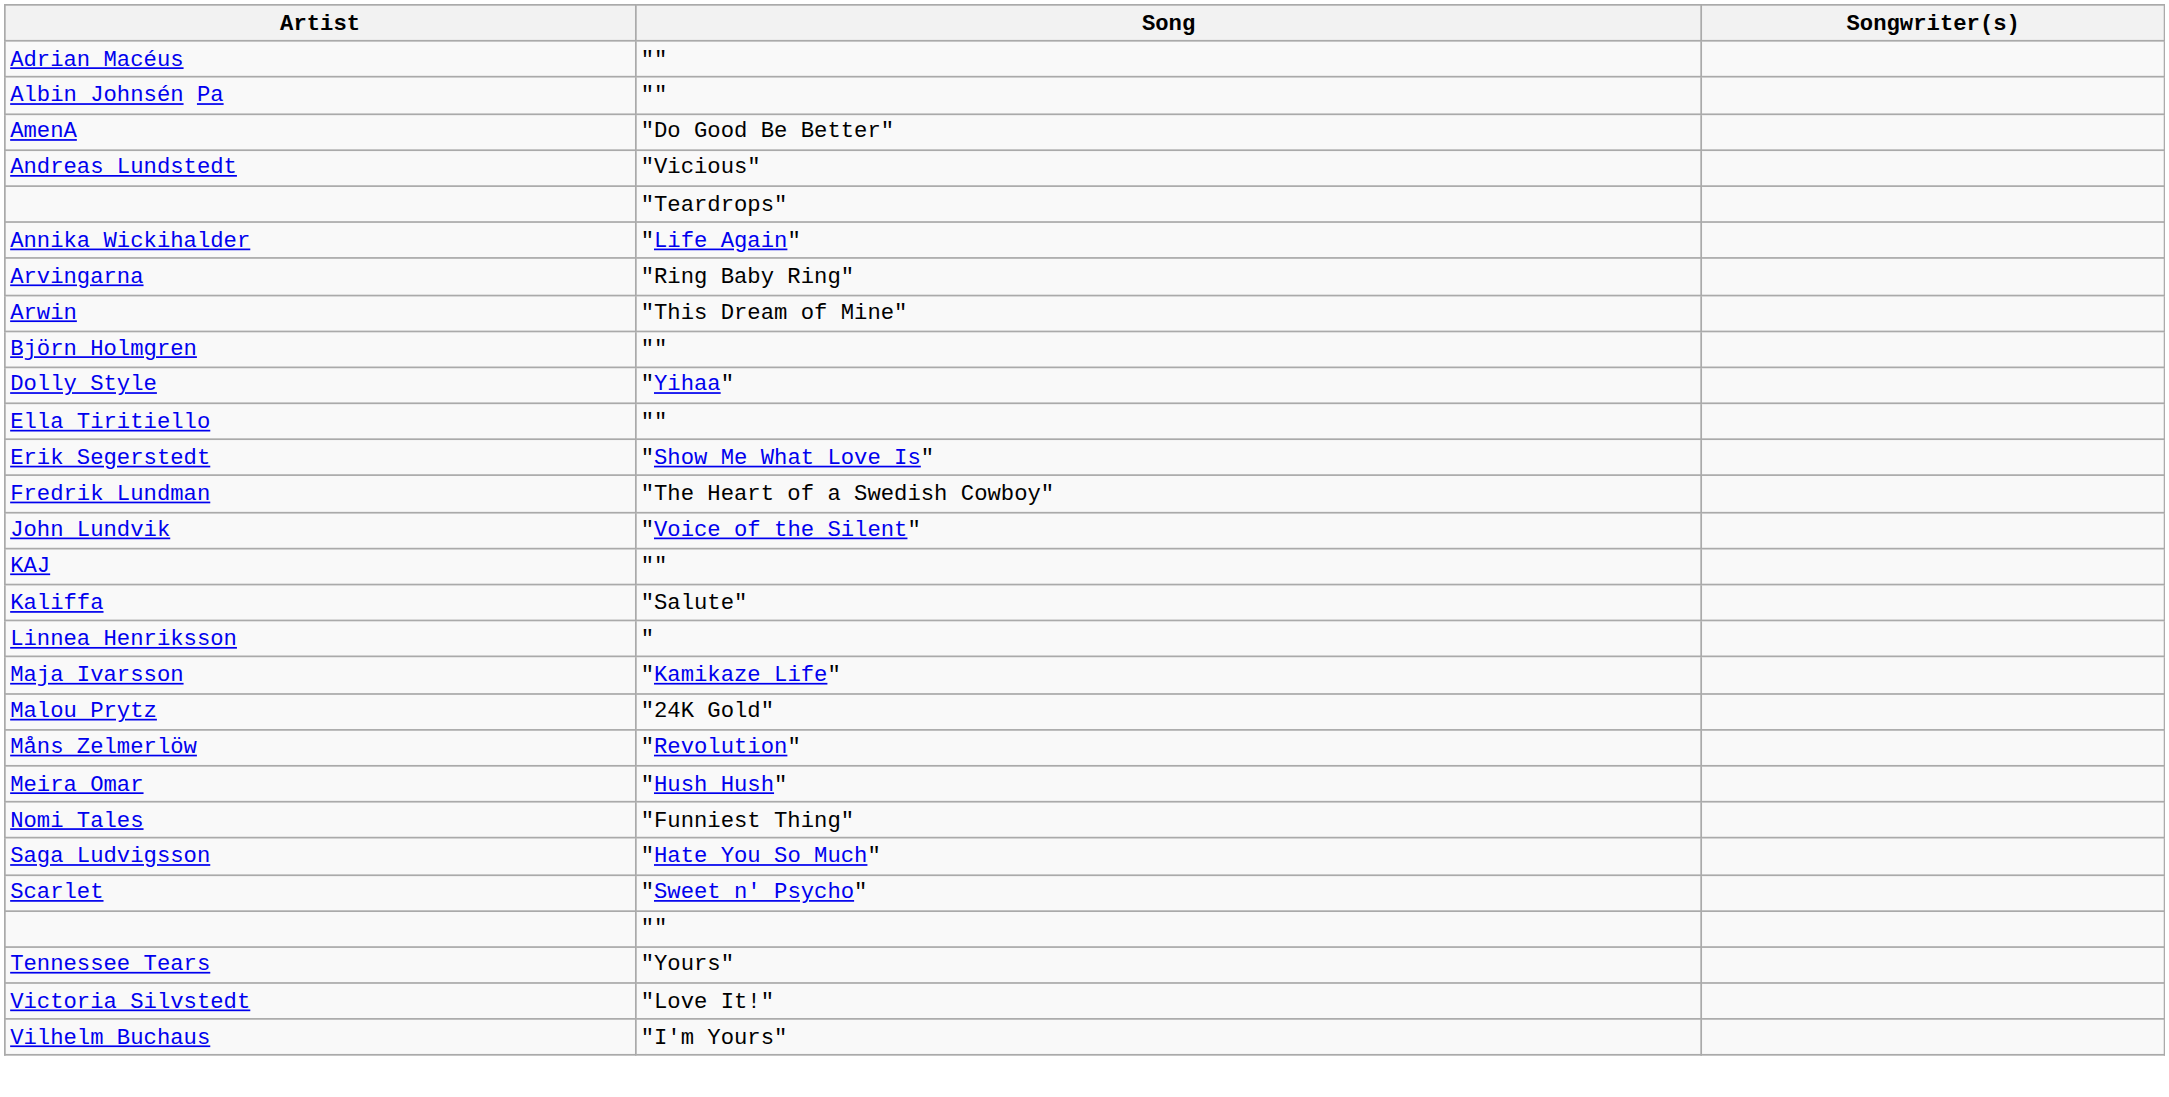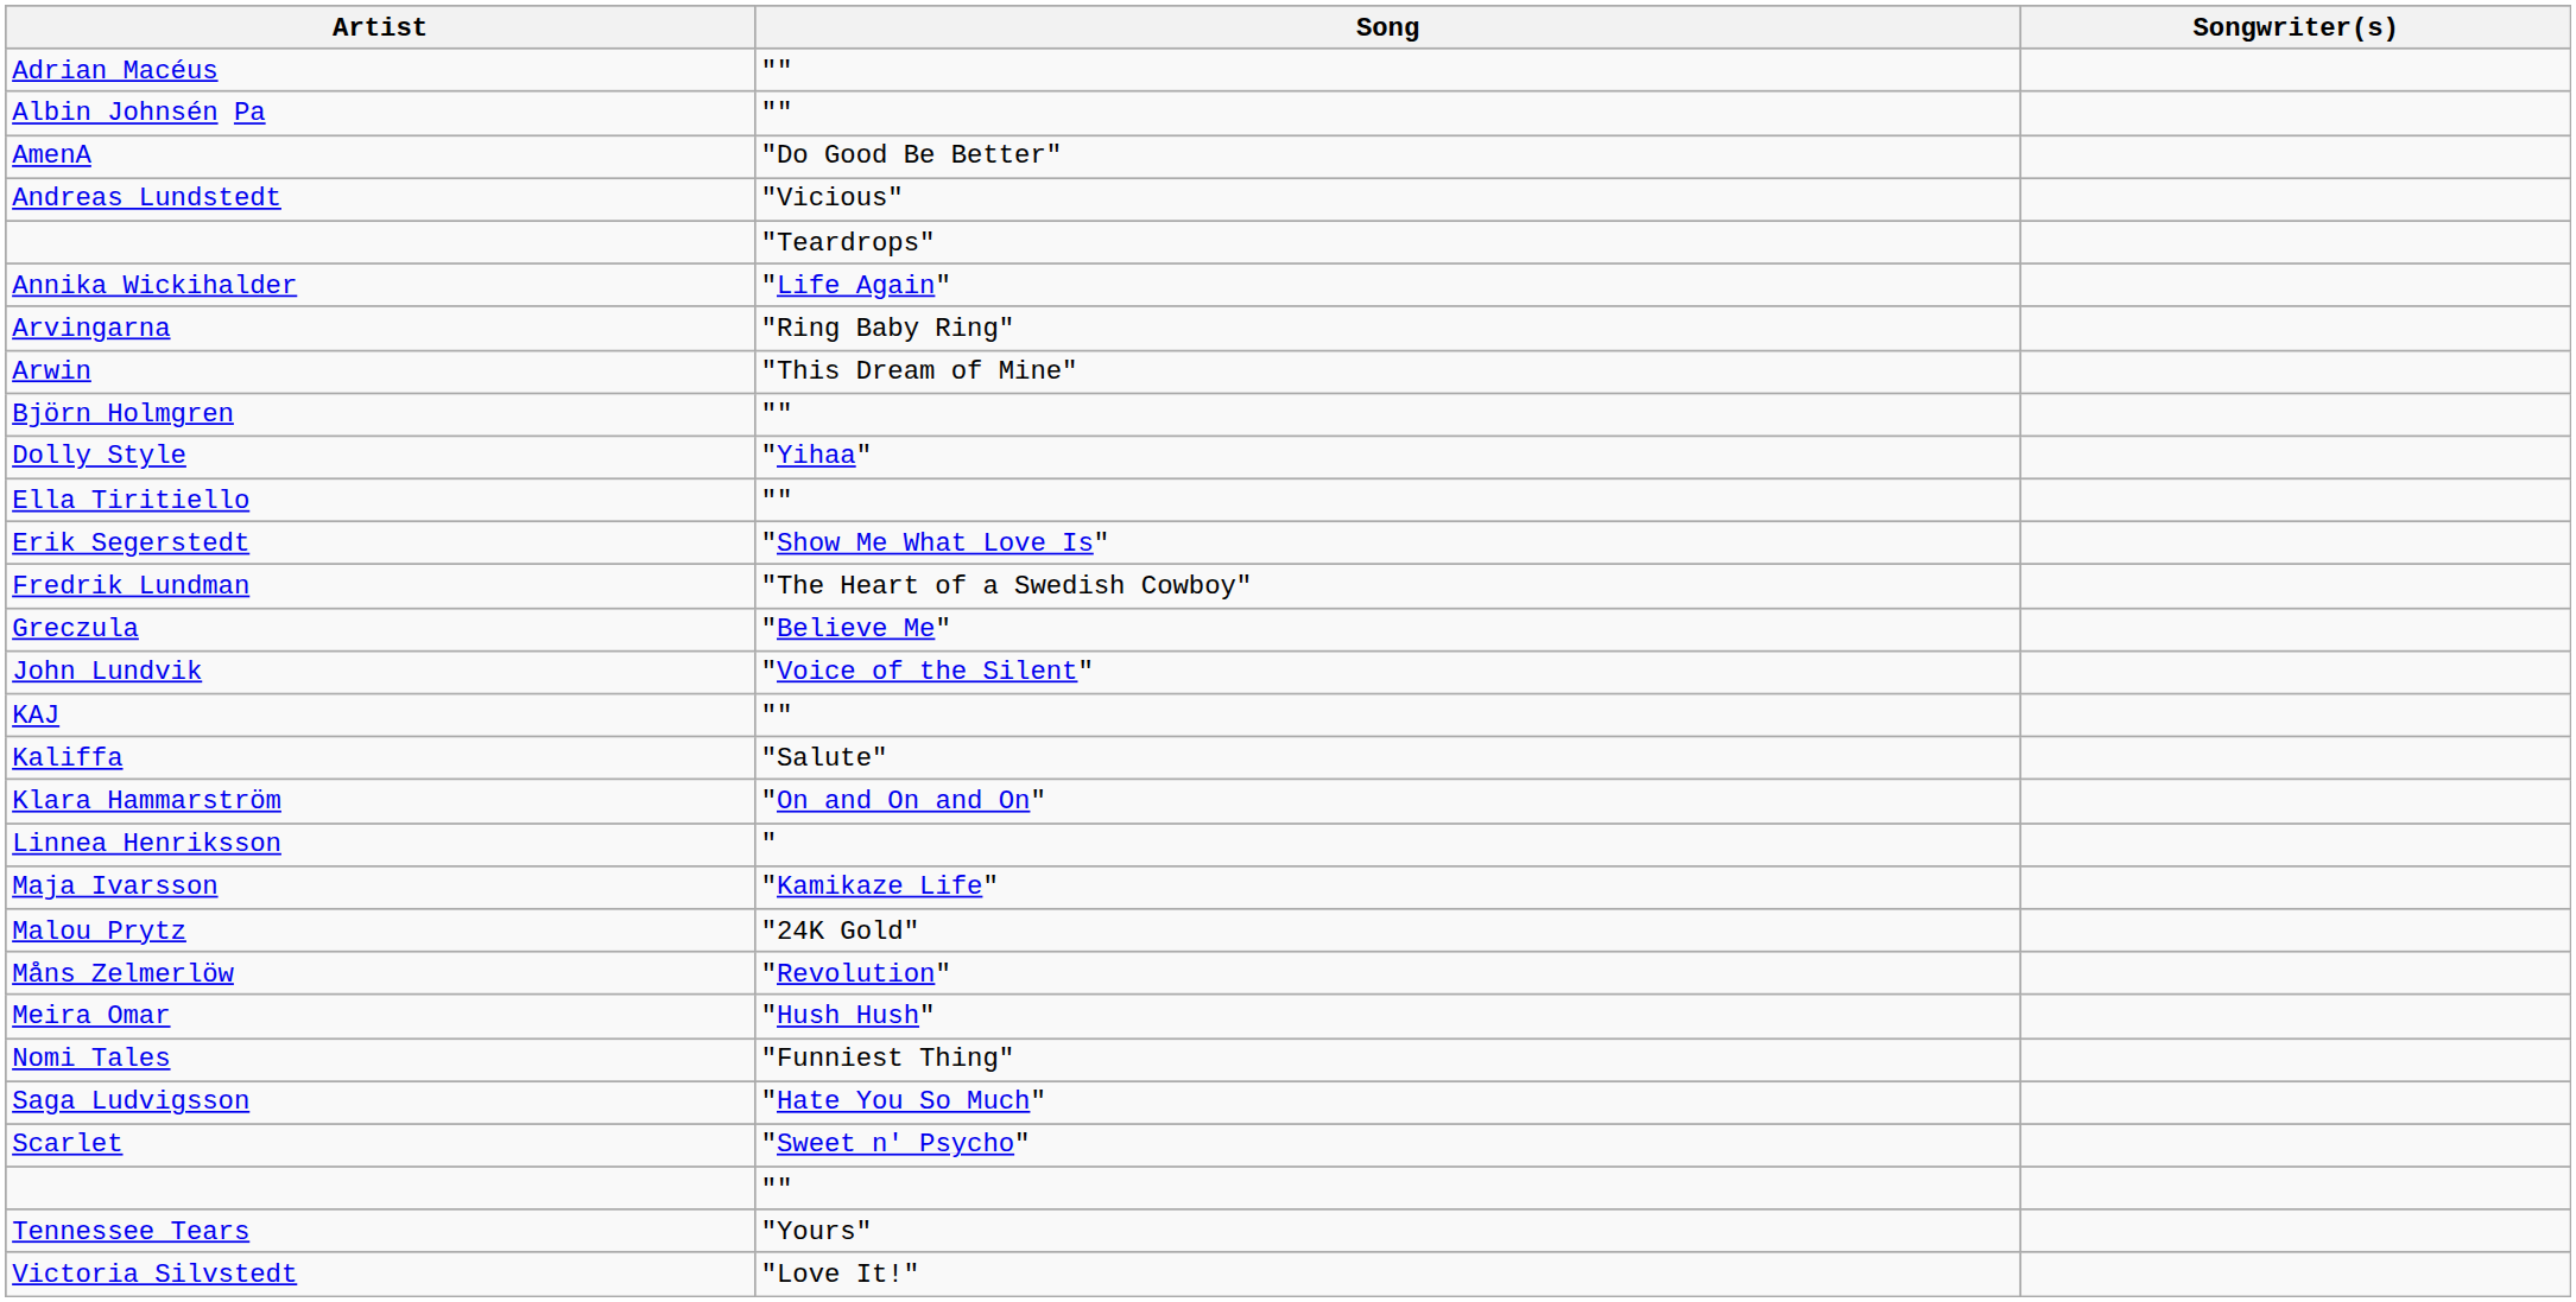+ row: Greczula | "Believe Me"
+ row: Klara Hammarström | "On and On and On"
- row: Vilhelm Buchaus | "I'm Yours"
